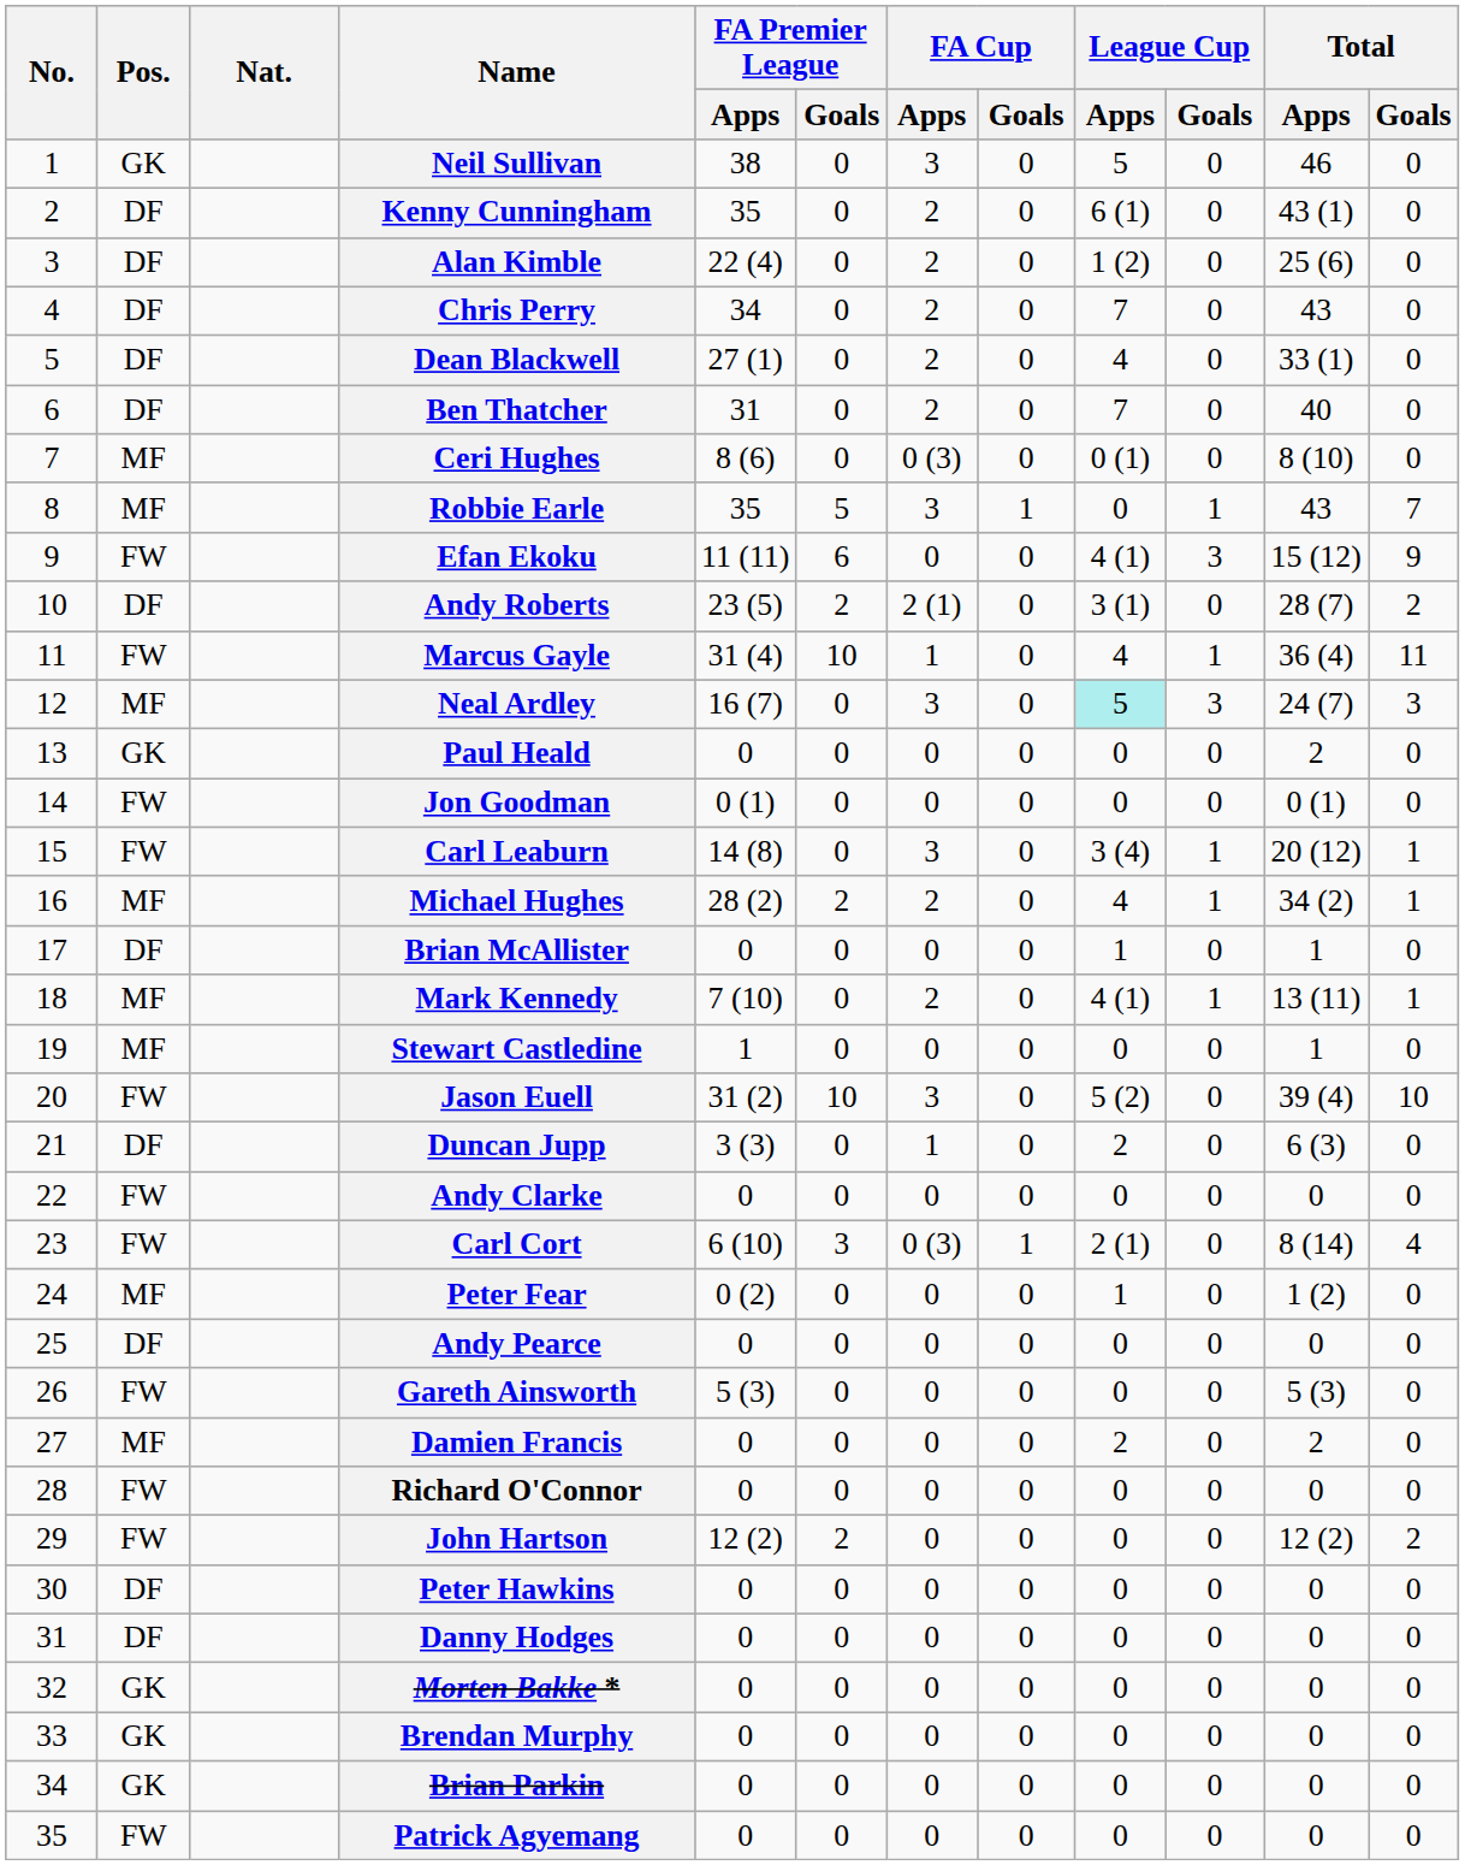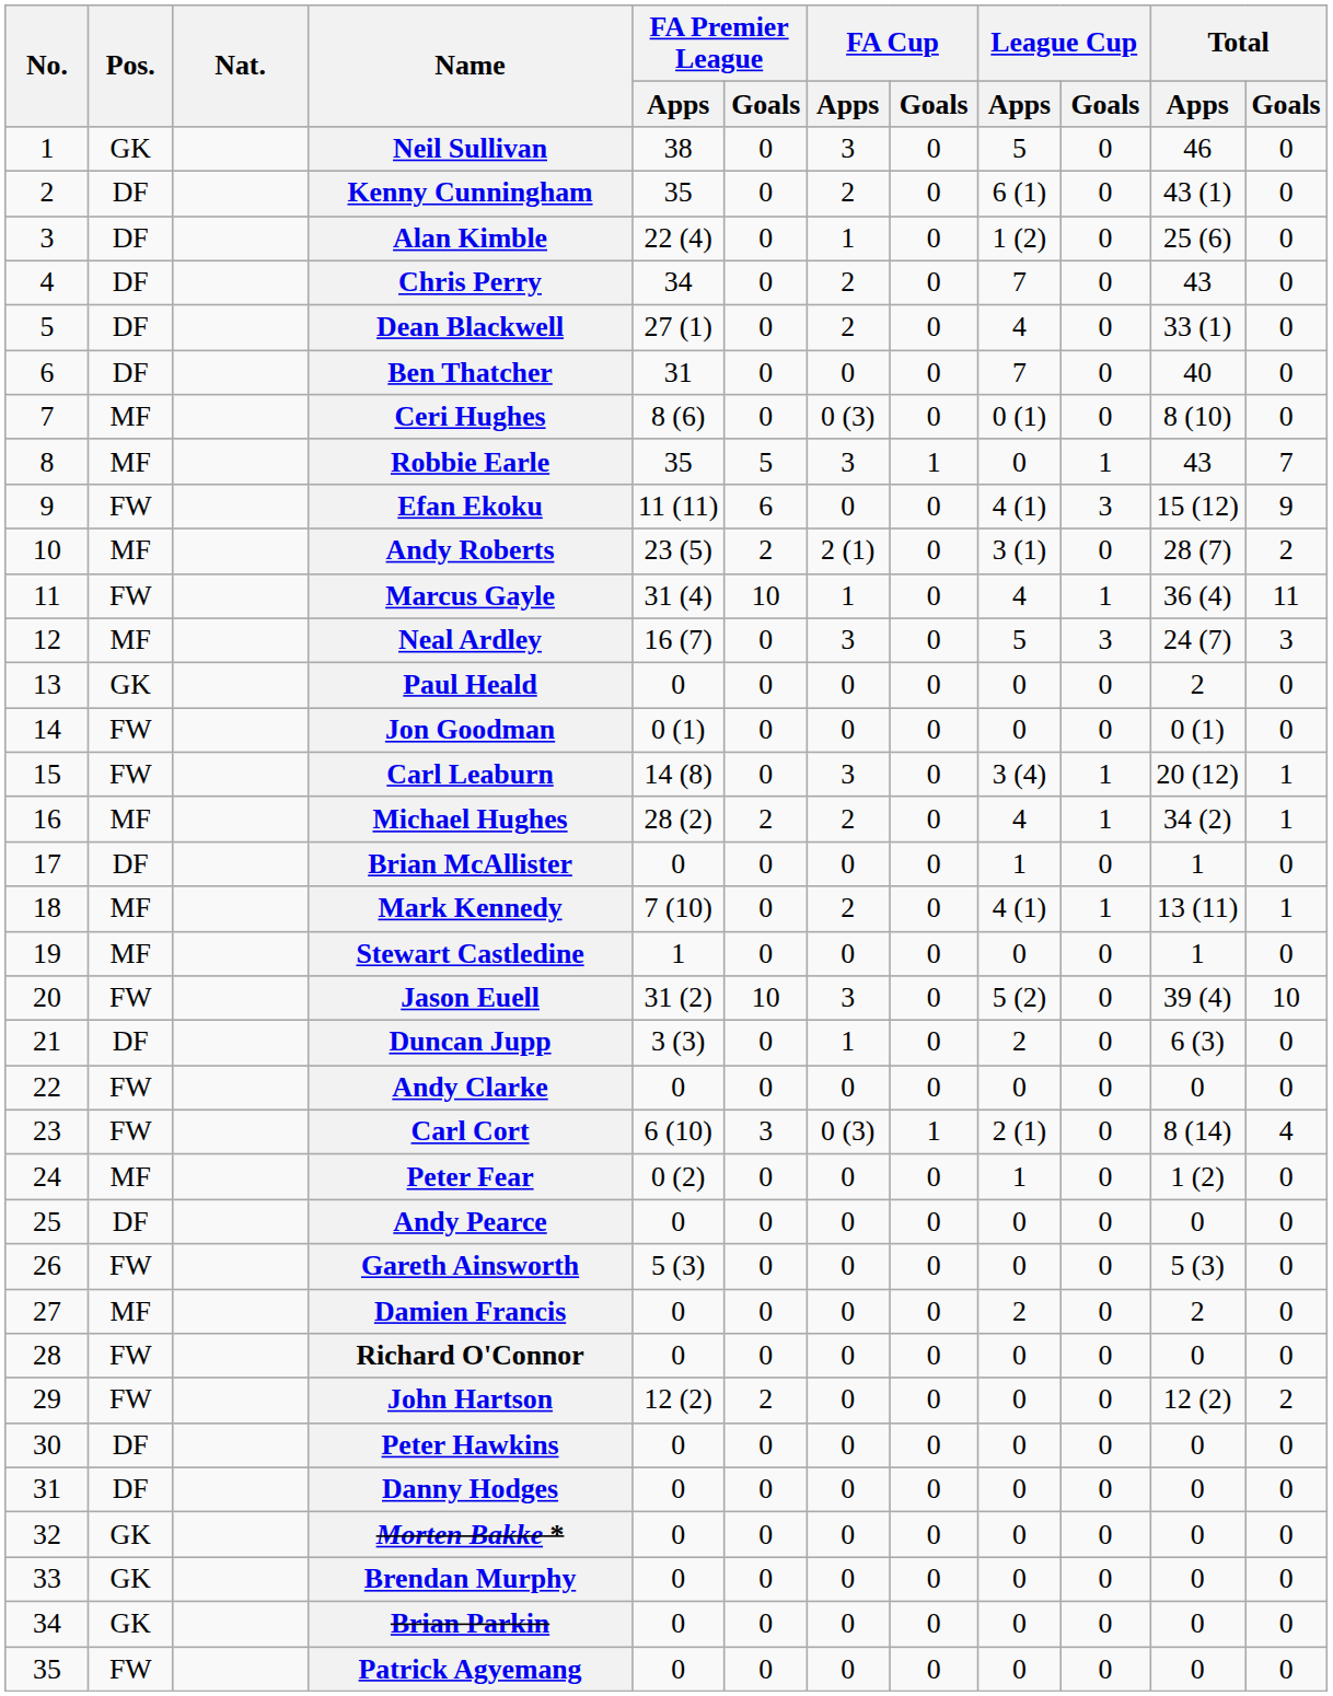Alan Kimble | FA Cup / Apps: 2 -> 1
Ben Thatcher | FA Cup / Apps: 2 -> 0
Andy Roberts | Pos.: DF -> MF
Neal Ardley | League Cup / Apps: paleturquoise background -> no background
